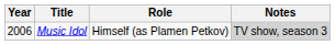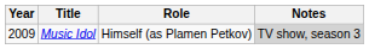Music Idol | Year: 2006 -> 2009
